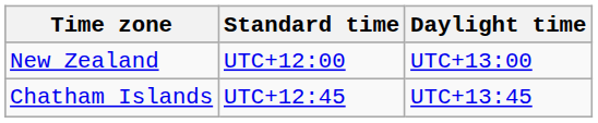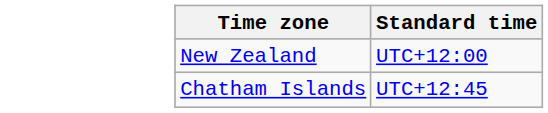- column: Daylight time | UTC+13:00 | UTC+13:45
